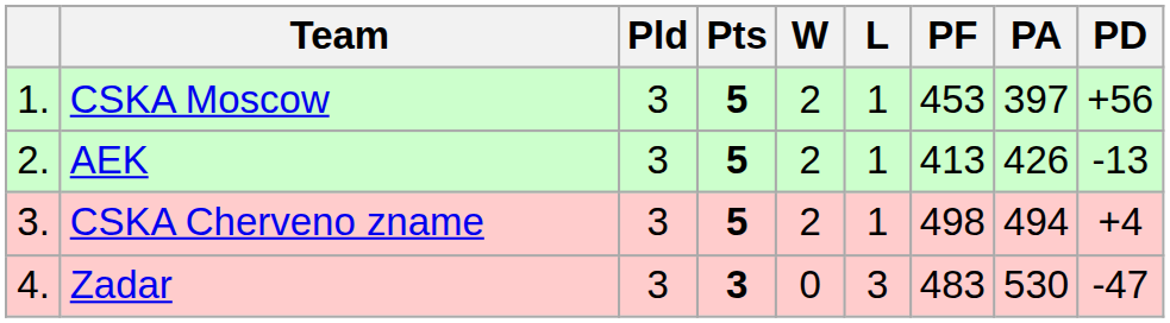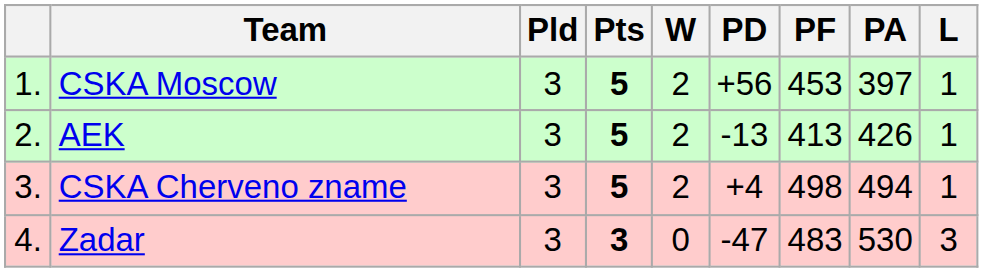columns swapped: L <-> PD
